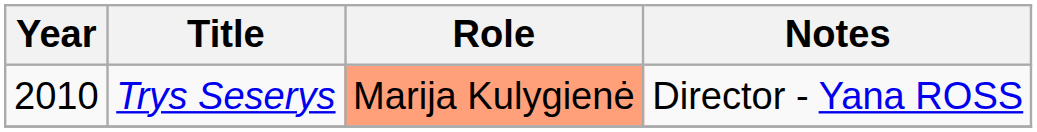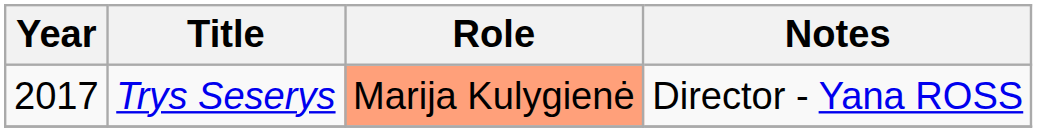Trys Seserys | Year: 2010 -> 2017
